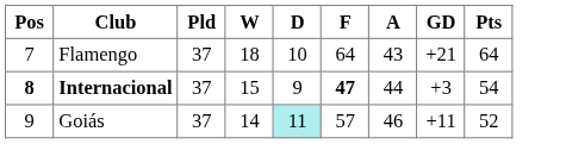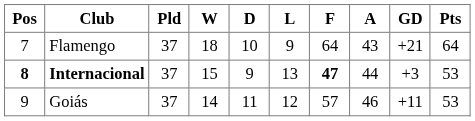+ column: L | 9 | 13 | 12
Internacional | Pts: 54 -> 53
Goiás | D: paleturquoise background -> no background
Goiás | Pts: 52 -> 53
